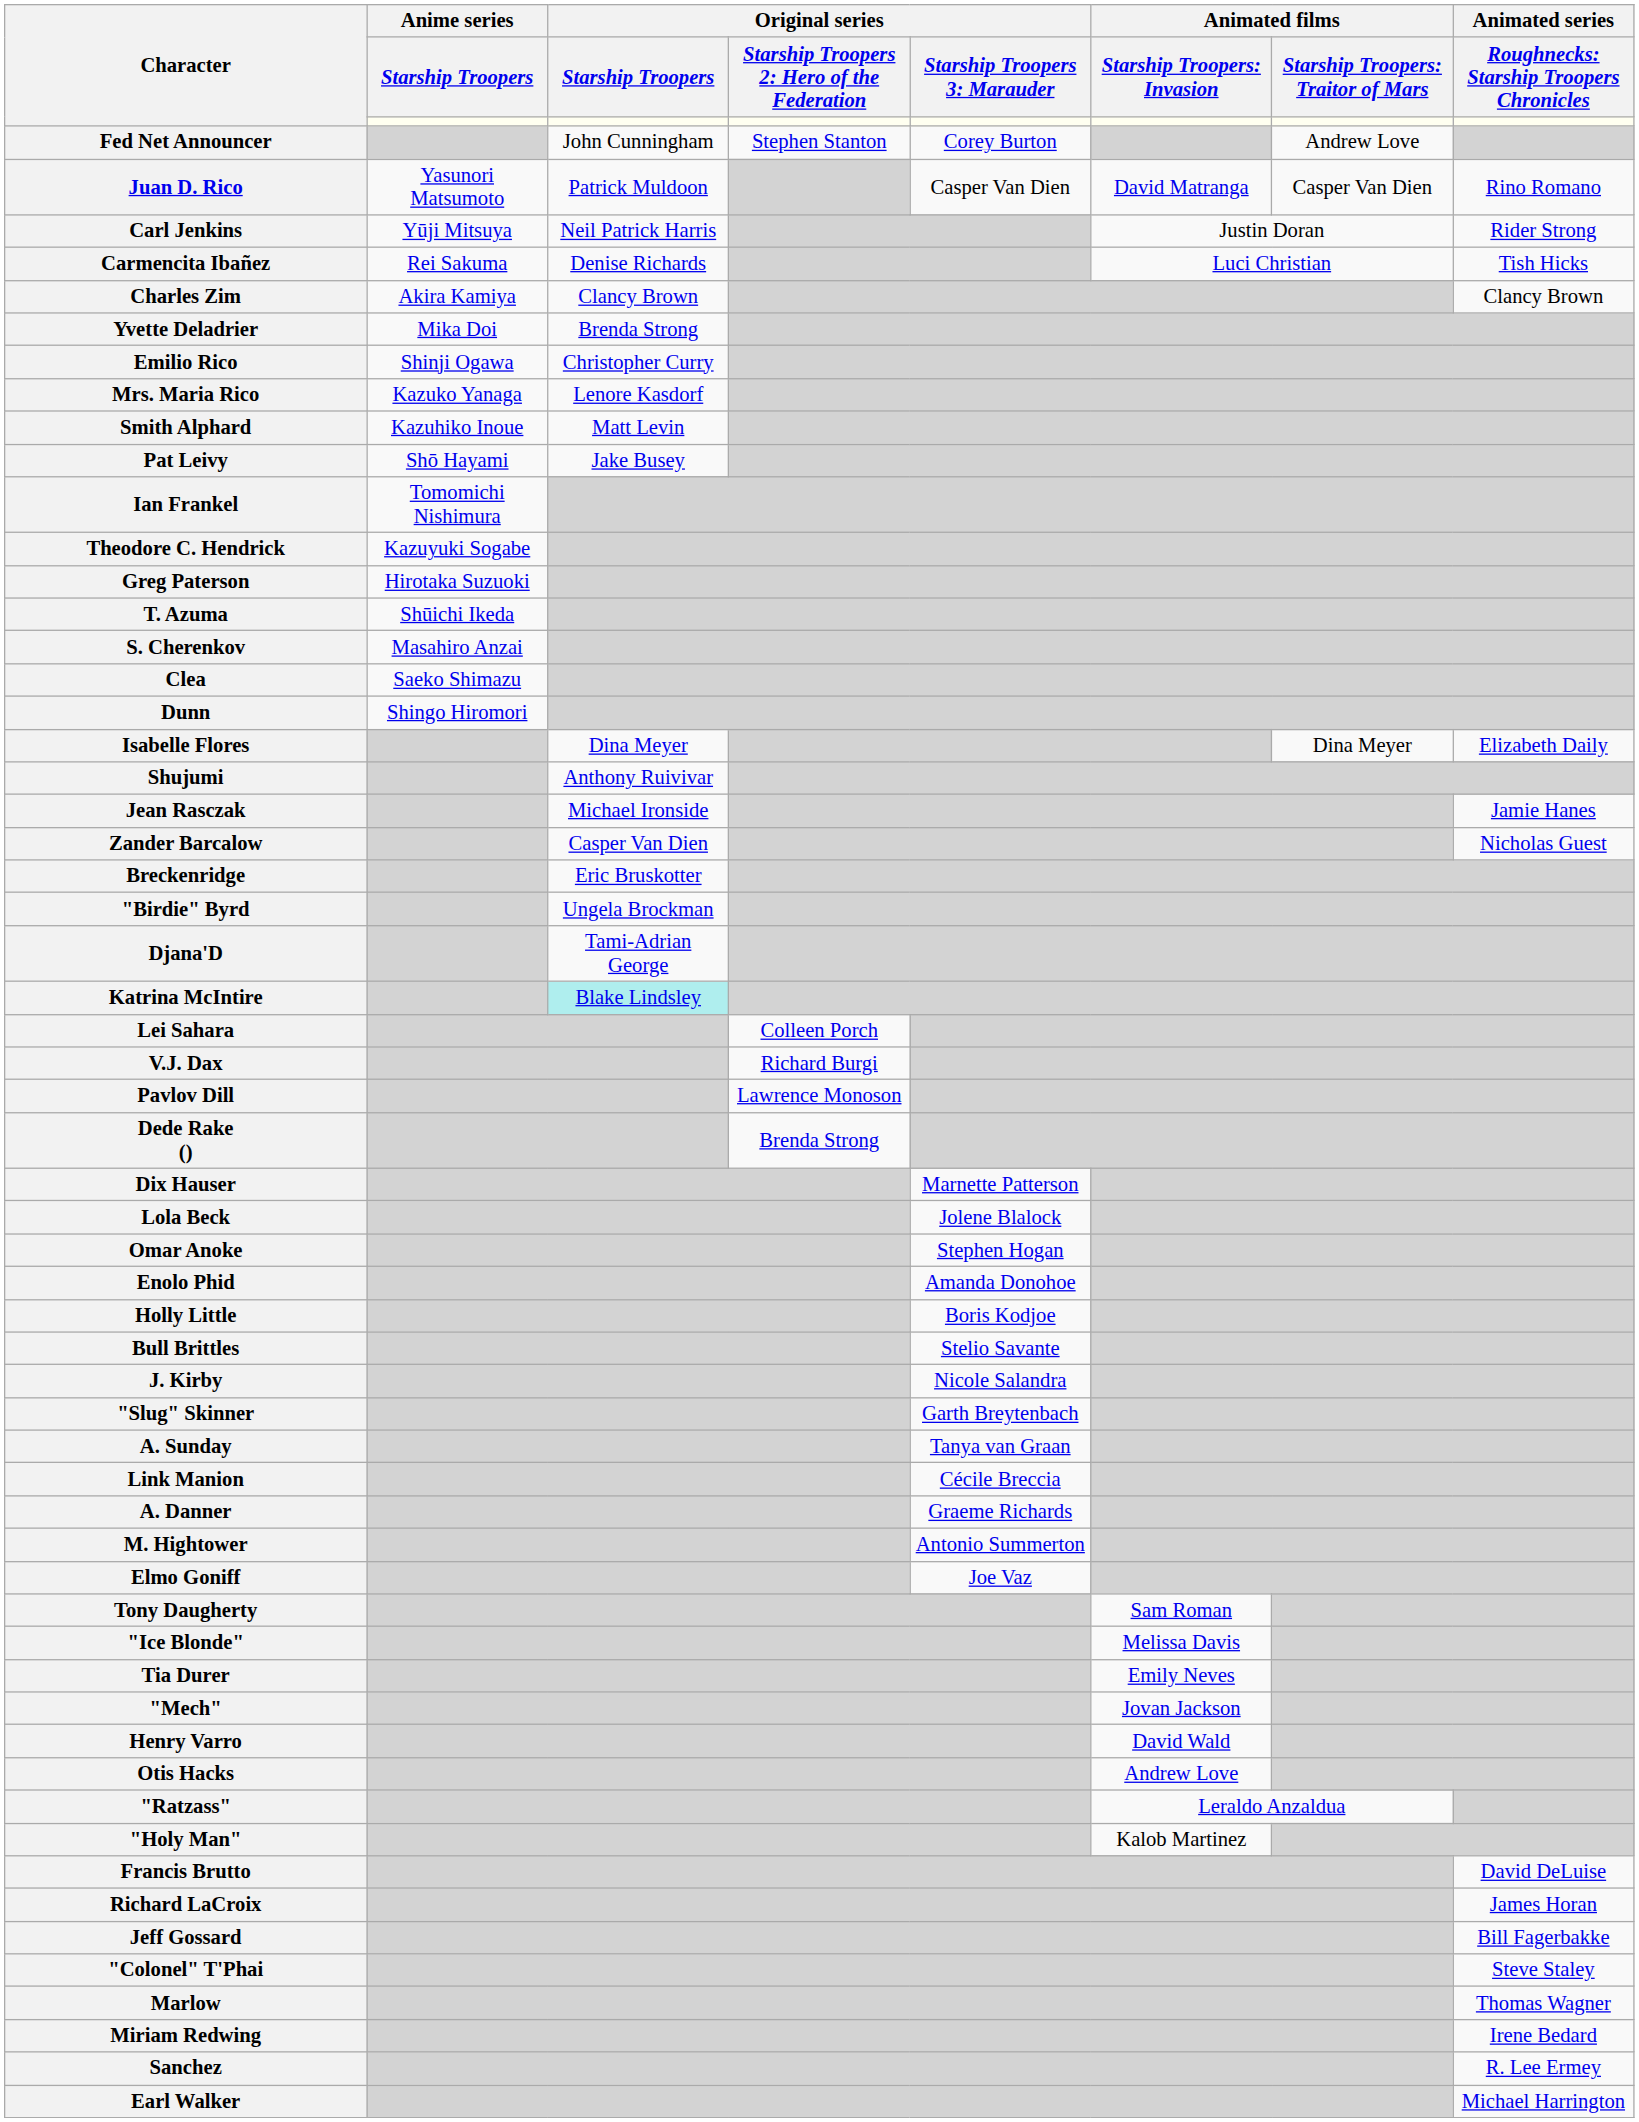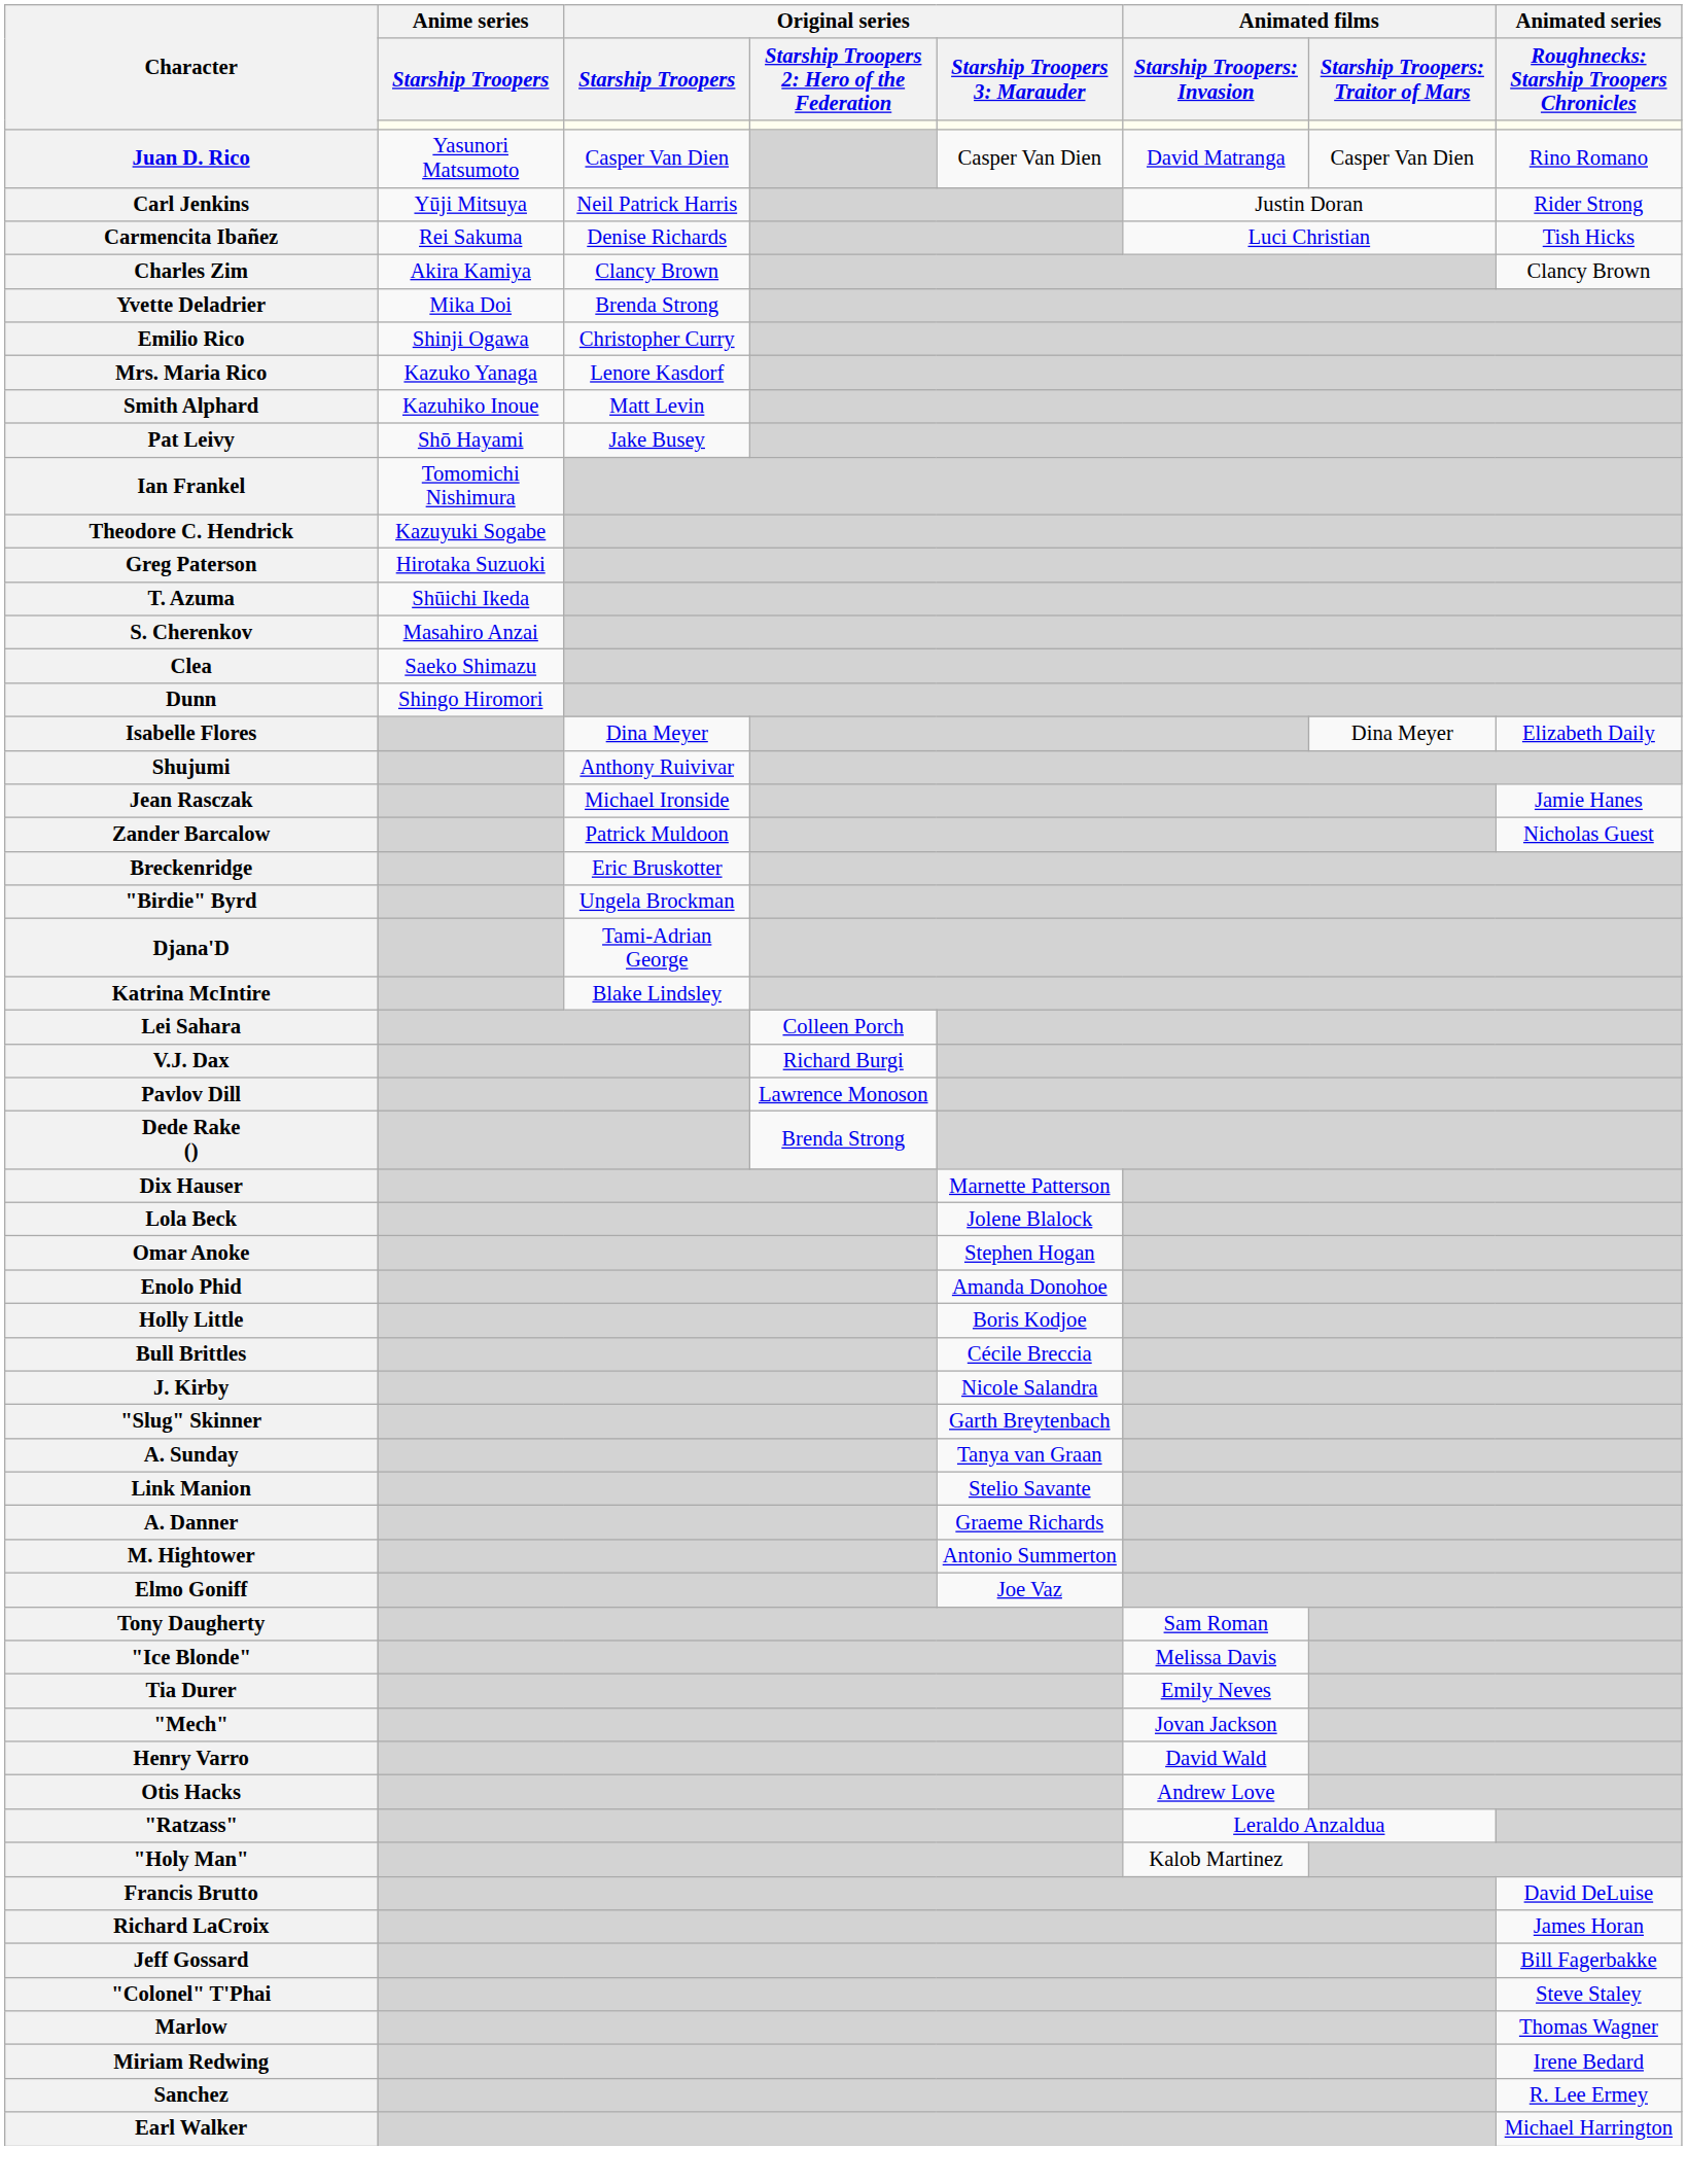- row: Fed Net Announcer | John Cunningham | Stephen Stanton | Corey Burton | Andrew Love
Juan D. Rico | Original series / Starship Troopers: Patrick Muldoon -> Casper Van Dien
Zander Barcalow | Original series / Starship Troopers: Casper Van Dien -> Patrick Muldoon
Katrina McIntire | Original series / Starship Troopers: paleturquoise background -> no background
Bull Brittles | column 5: Stelio Savante -> Cécile Breccia
Link Manion | column 5: Cécile Breccia -> Stelio Savante
